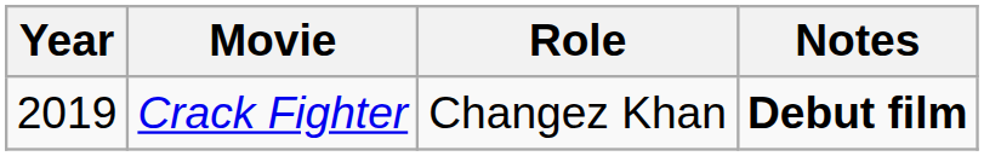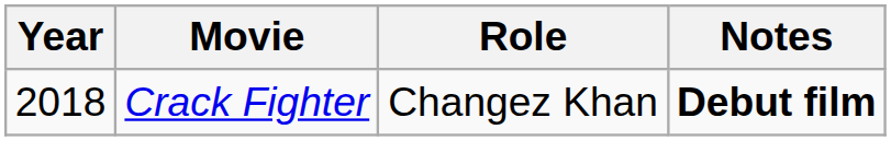Crack Fighter | Year: 2019 -> 2018
